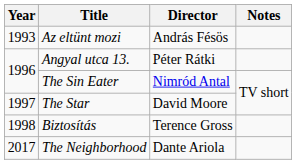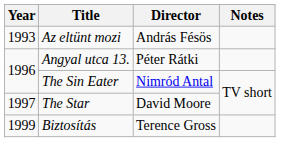Biztosítás | Year: 1998 -> 1999
- row: 2017 | The Neighborhood | Dante Ariola
